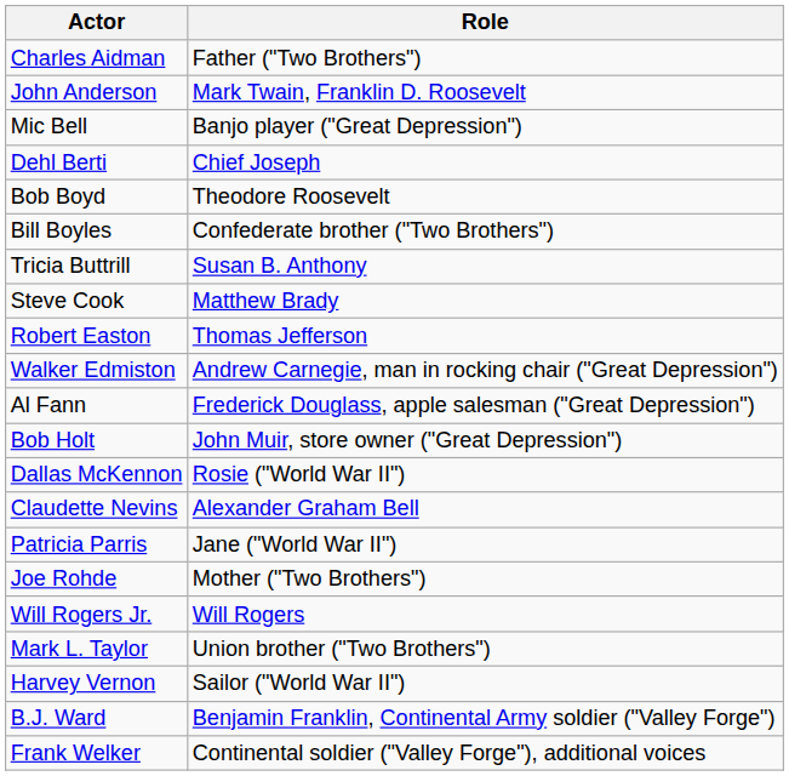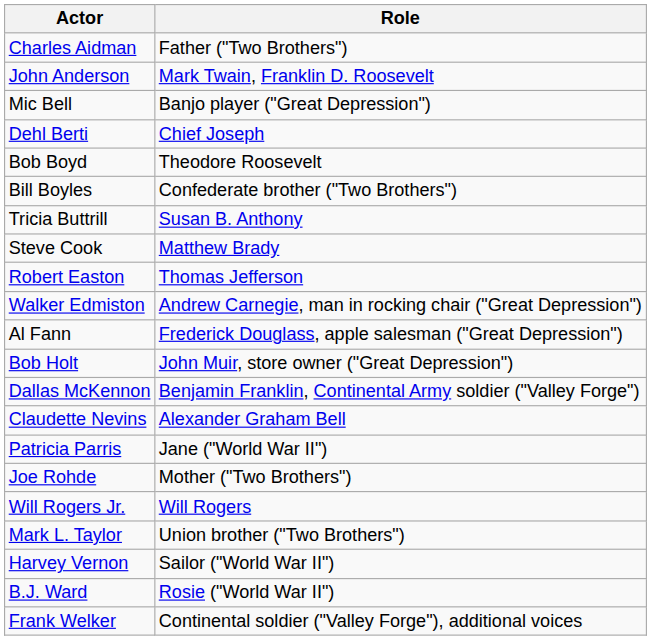Dallas McKennon | Role: Rosie ("World War II") -> Benjamin Franklin, Continental Army soldier ("Valley Forge")
B.J. Ward | Role: Benjamin Franklin, Continental Army soldier ("Valley Forge") -> Rosie ("World War II")
